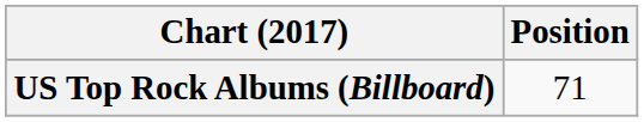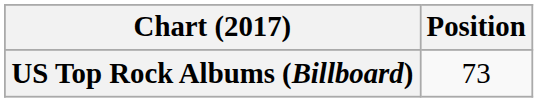US Top Rock Albums (Billboard) | Position: 71 -> 73
